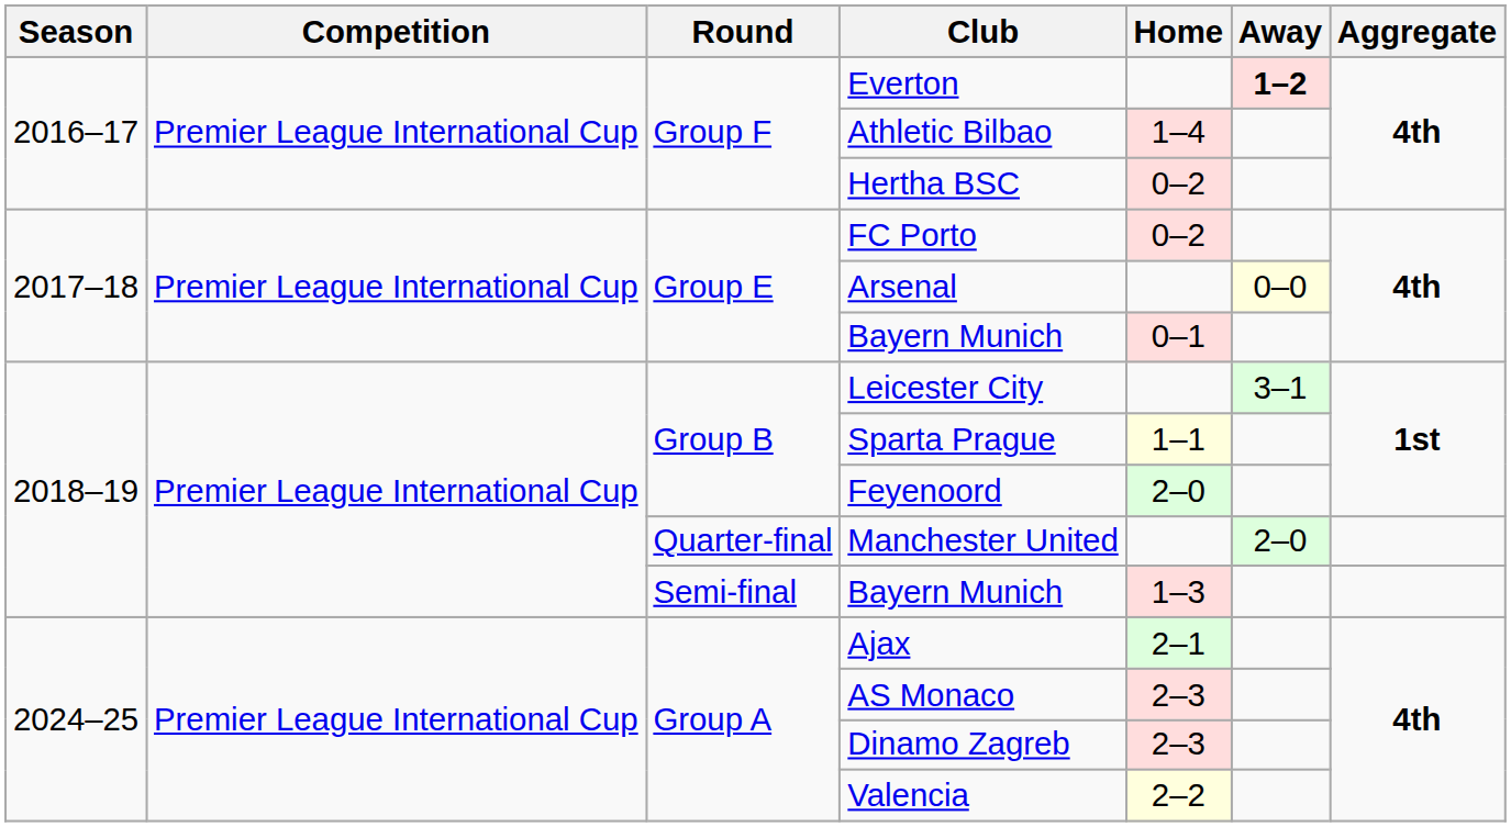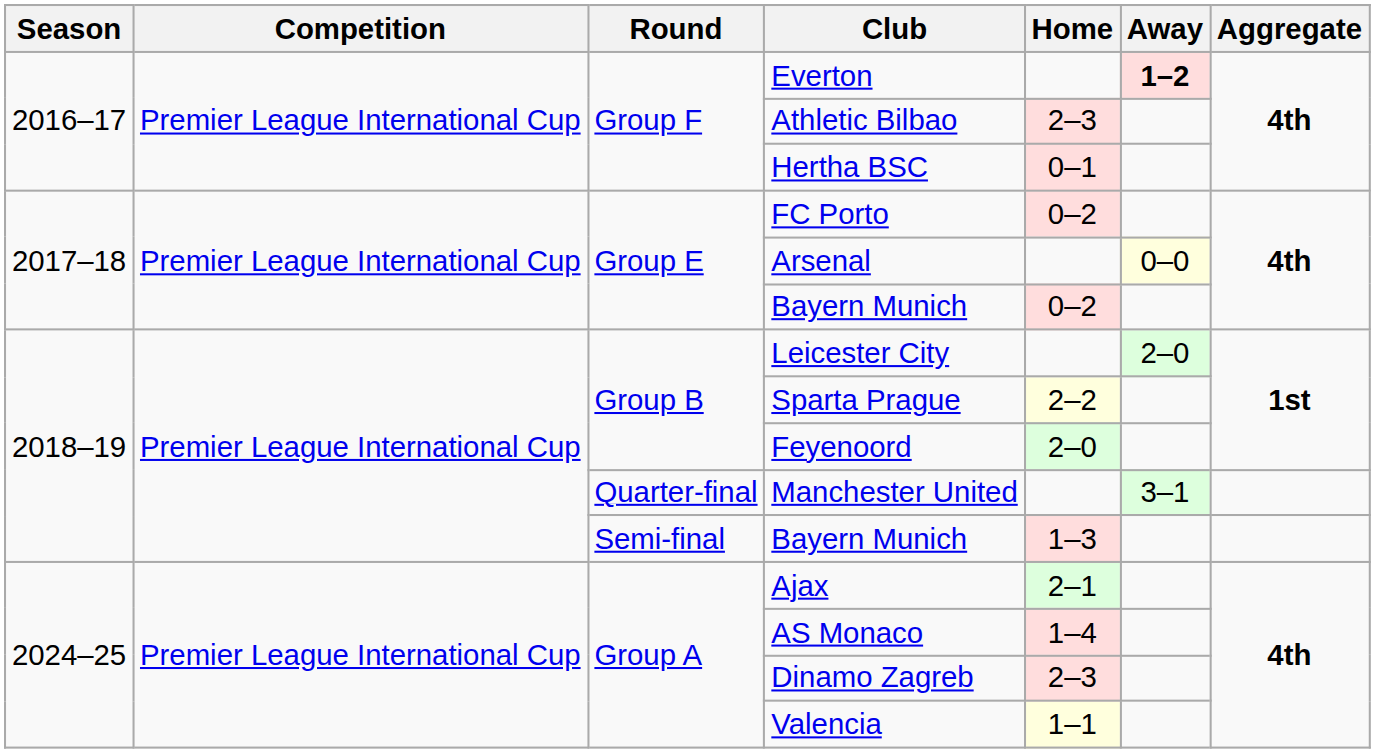Athletic Bilbao | Home: 1–4 -> 2–3
Hertha BSC | Home: 0–2 -> 0–1
Group E / Bayern Munich | Home: 0–1 -> 0–2
Leicester City | Away: 3–1 -> 2–0
Sparta Prague | Home: 1–1 -> 2–2
Manchester United | Away: 2–0 -> 3–1
AS Monaco | Home: 2–3 -> 1–4
Valencia | Home: 2–2 -> 1–1
